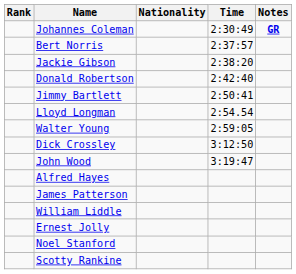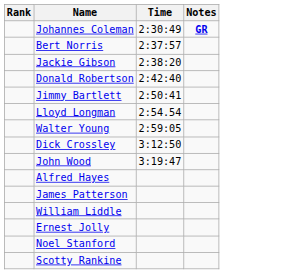- column: Nationality
